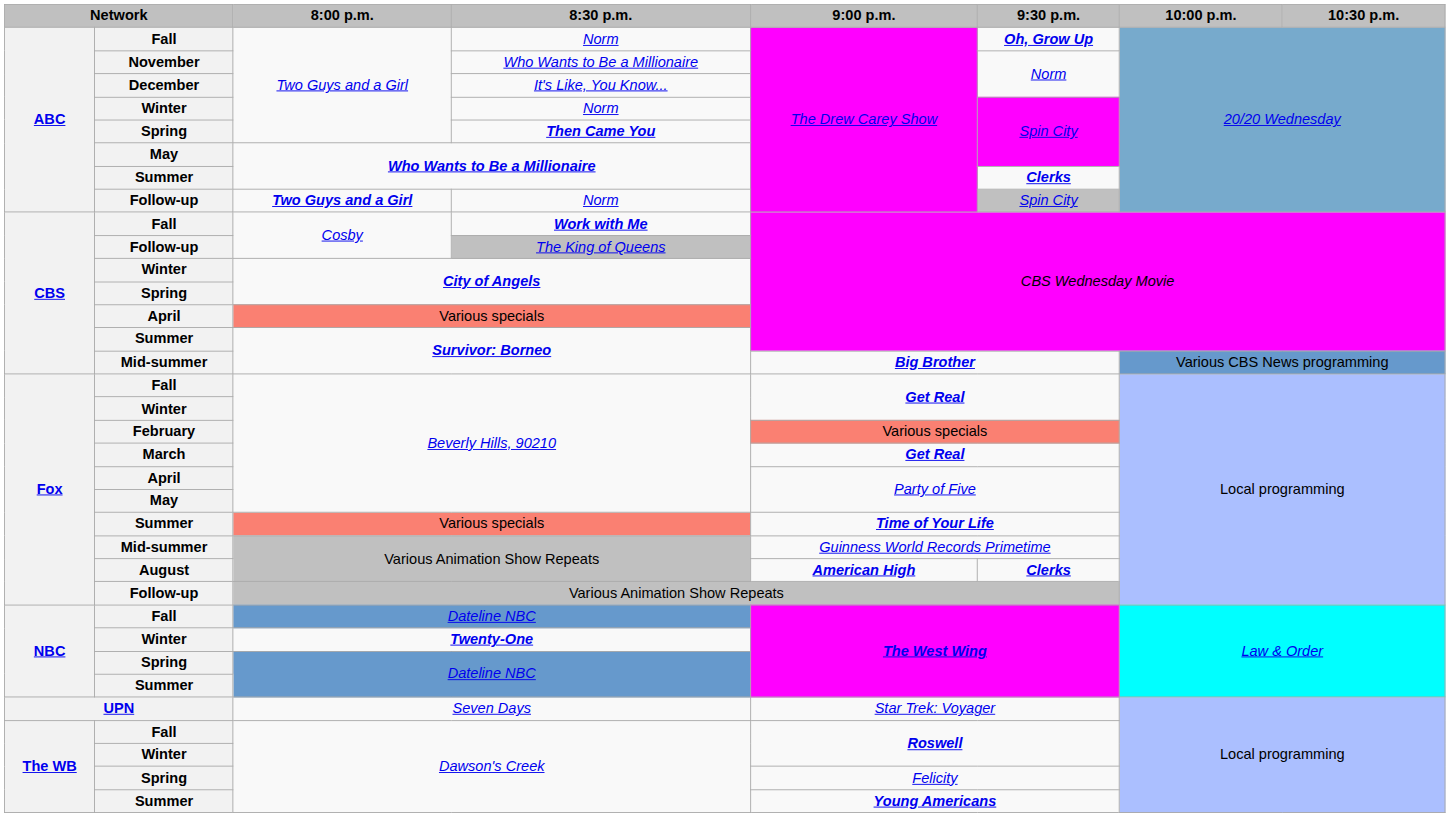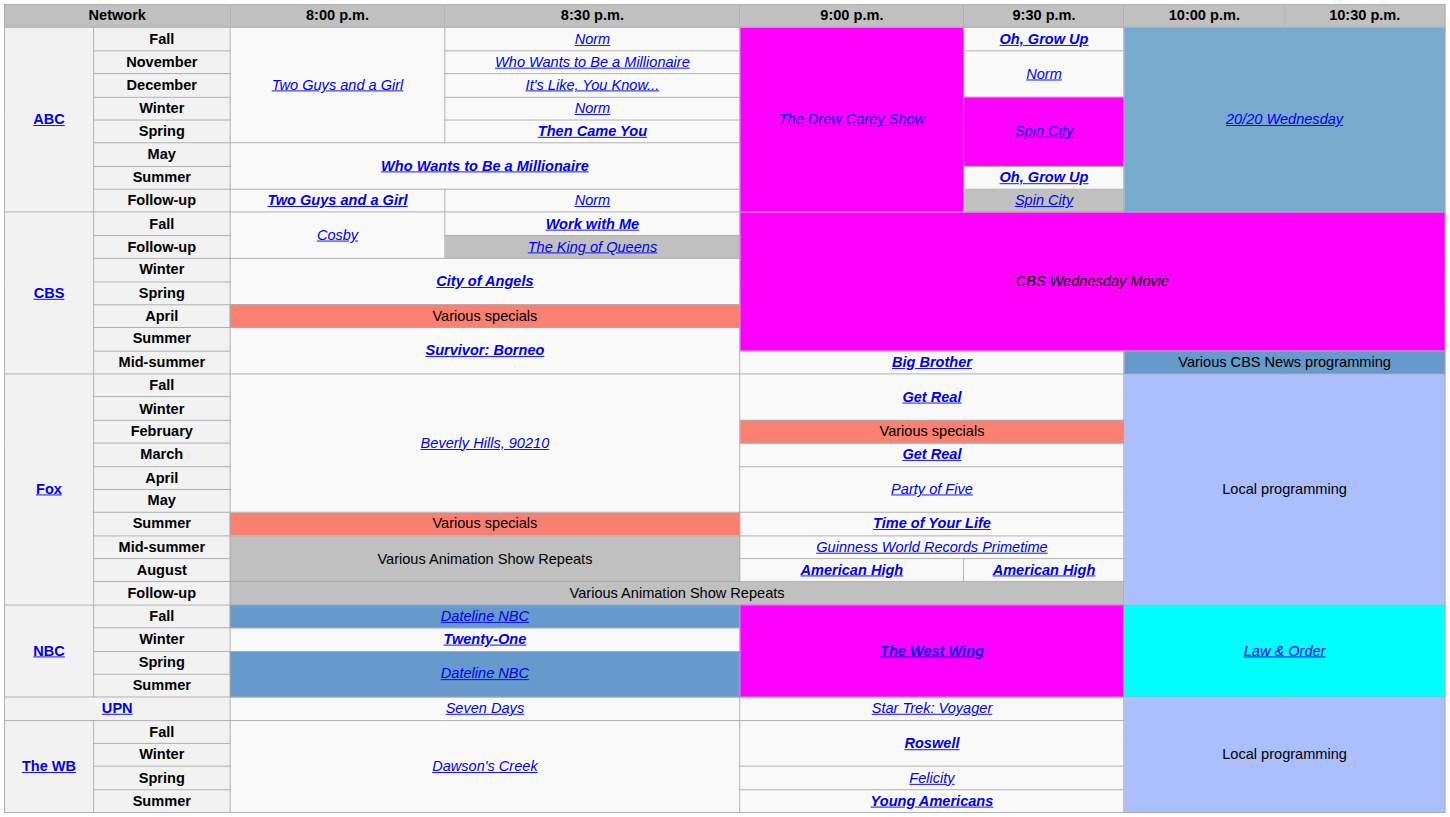Summer / Who Wants to Be a Millionaire | 9:30 p.m.: Clerks -> Oh, Grow Up
August / Various Animation Show Repeats | 9:30 p.m.: Clerks -> American High
